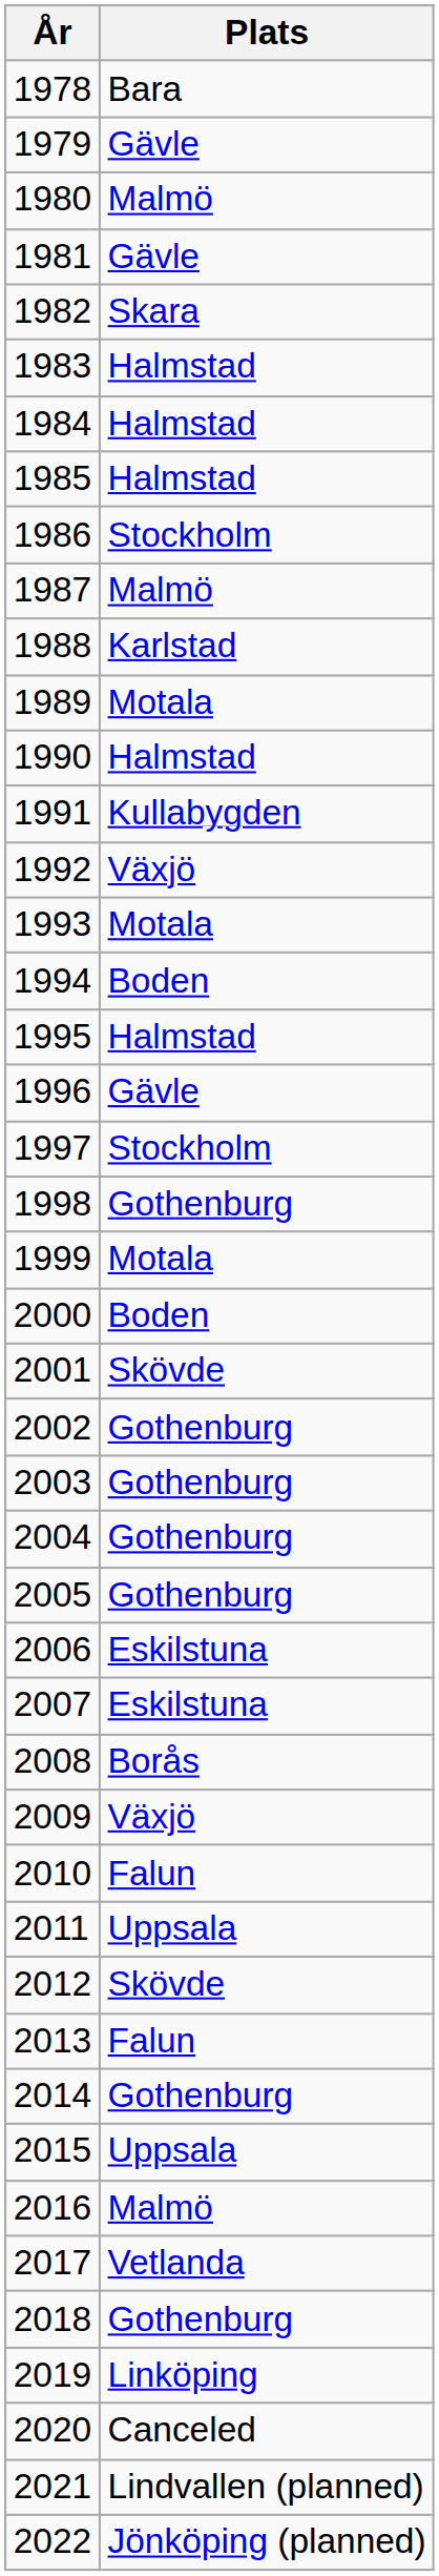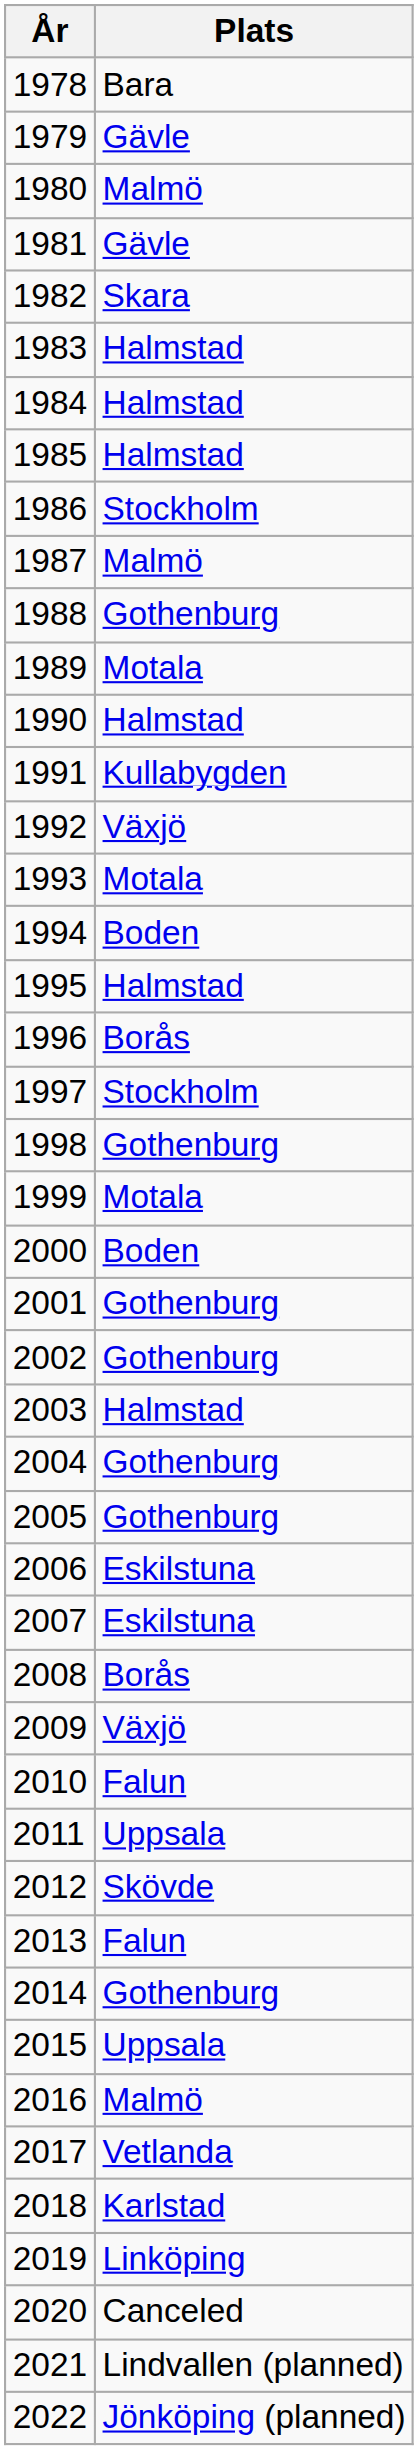1988 | Plats: Karlstad -> Gothenburg
1996 | Plats: Gävle -> Borås
2001 | Plats: Skövde -> Gothenburg
2003 | Plats: Gothenburg -> Halmstad
2018 | Plats: Gothenburg -> Karlstad
